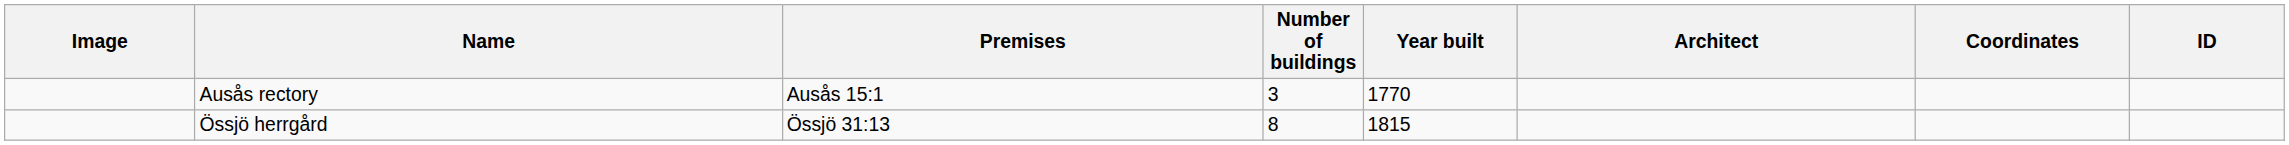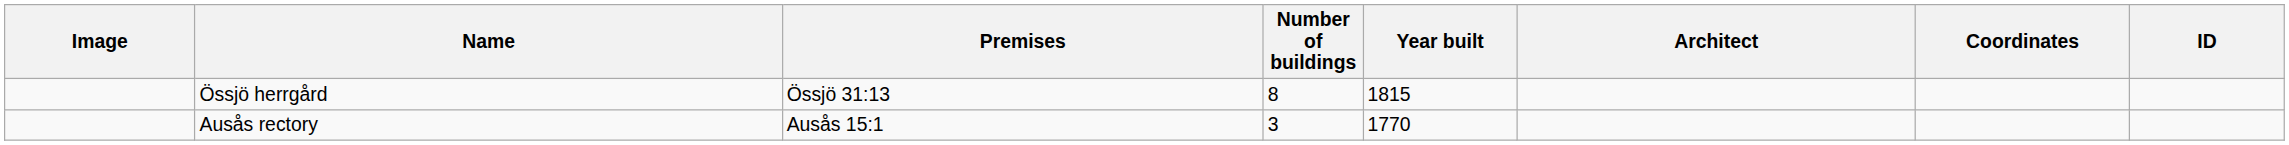rows swapped: Ausås rectory <-> Össjö herrgård
